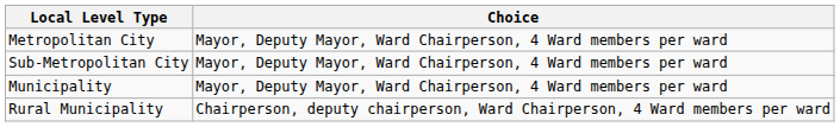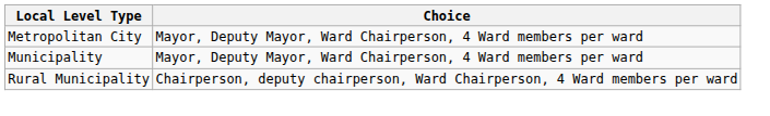- row: Sub-Metropolitan City | Mayor, Deputy Mayor, Ward Chairperson, 4 Ward members per ward
